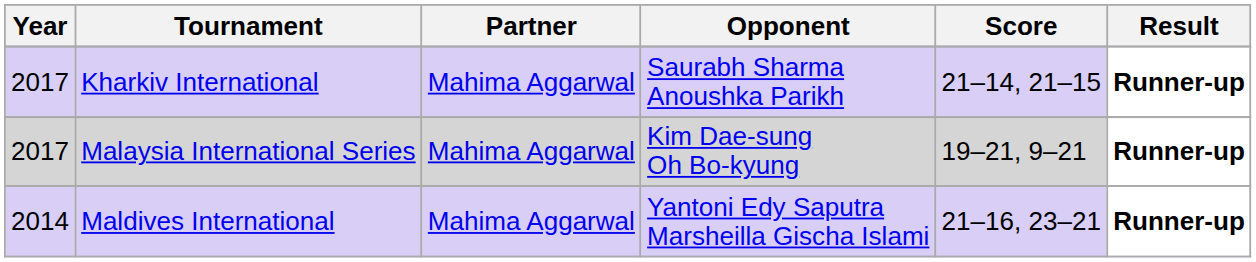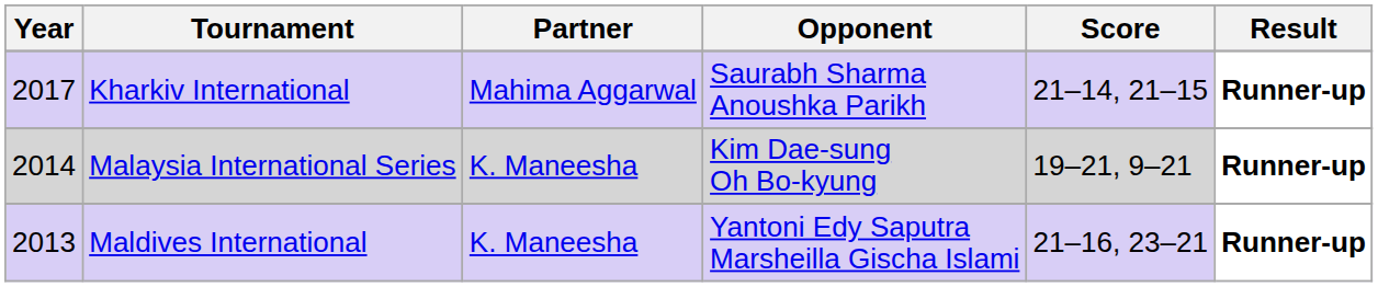Malaysia International Series | Year: 2017 -> 2014
Malaysia International Series | Partner: Mahima Aggarwal -> K. Maneesha
Maldives International | Year: 2014 -> 2013
Maldives International | Partner: Mahima Aggarwal -> K. Maneesha
